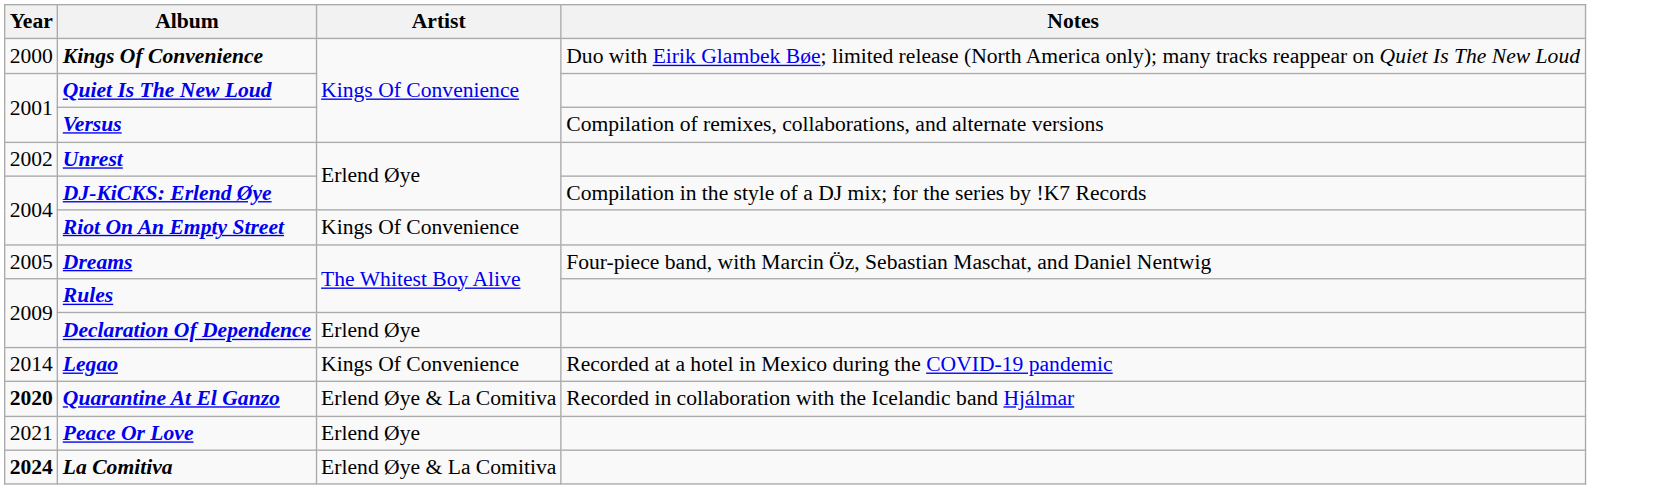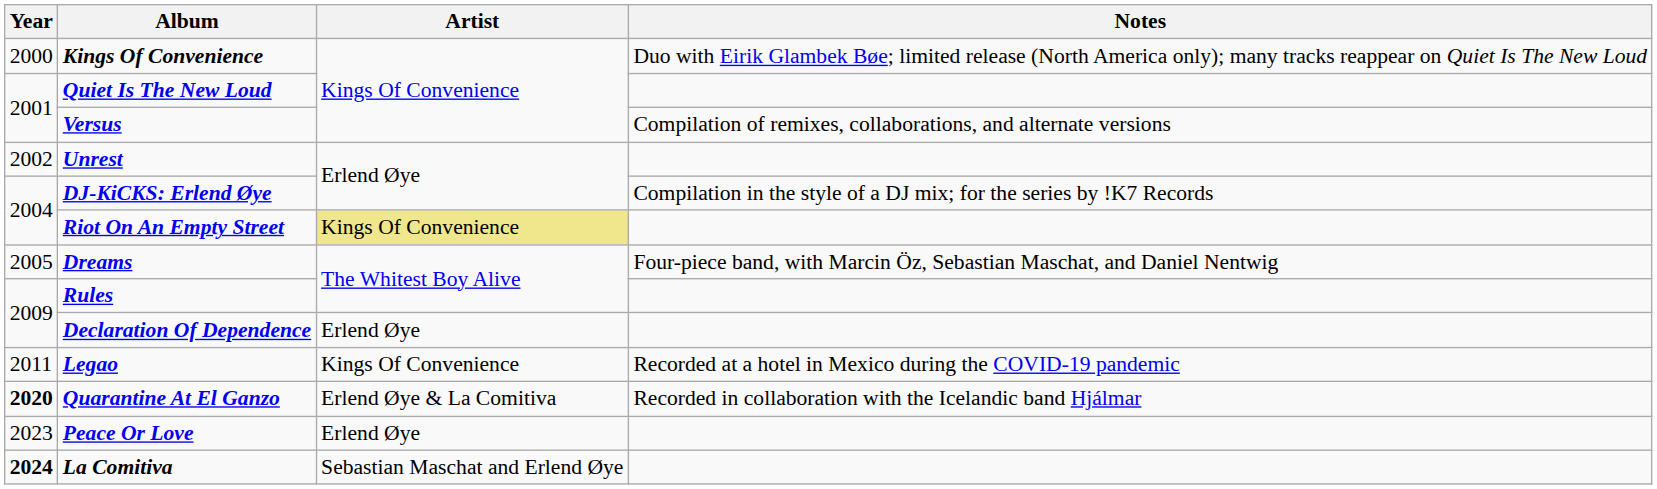Riot On An Empty Street | Artist: no background -> khaki background
Legao | Year: 2014 -> 2011
Peace Or Love | Year: 2021 -> 2023
La Comitiva | Artist: Erlend Øye & La Comitiva -> Sebastian Maschat and Erlend Øye
